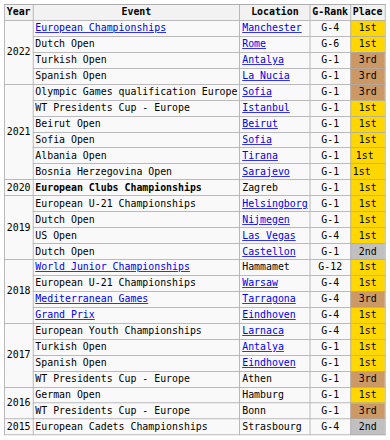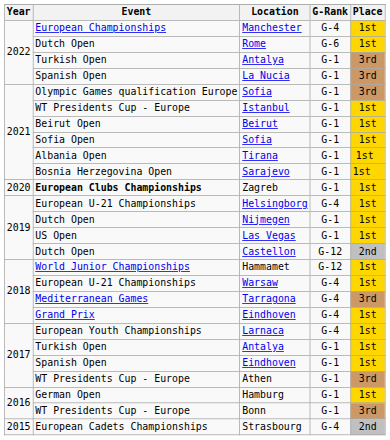Helsingborg | G-Rank: G-1 -> G-4
Las Vegas | G-Rank: G-4 -> G-1
Castellon | G-Rank: G-1 -> G-12
